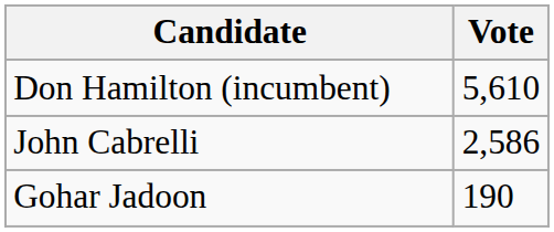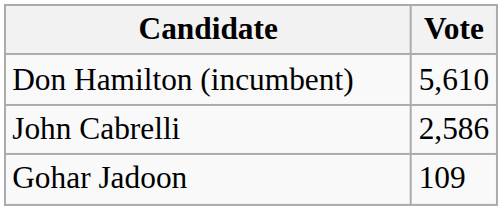Gohar Jadoon | Vote: 190 -> 109
